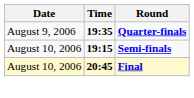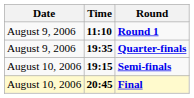+ row: August 9, 2006 | 11:10 | Round 1
